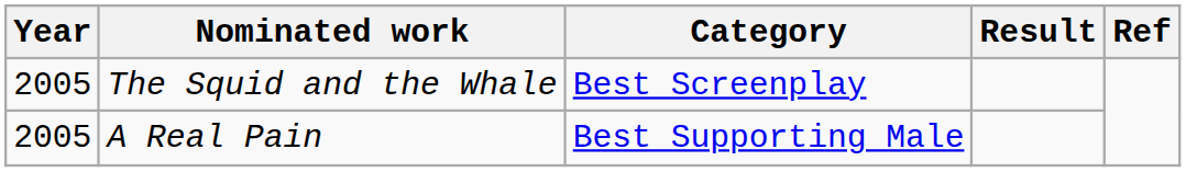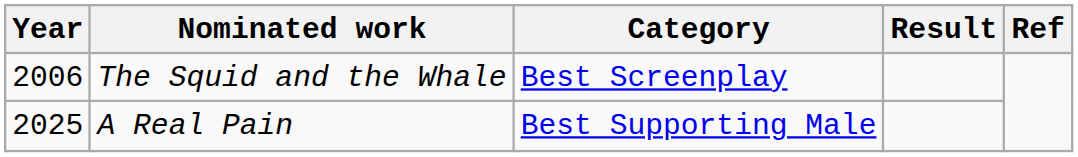The Squid and the Whale | Year: 2005 -> 2006
A Real Pain | Year: 2005 -> 2025
